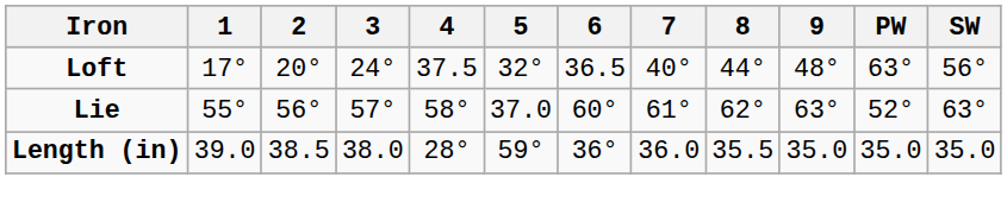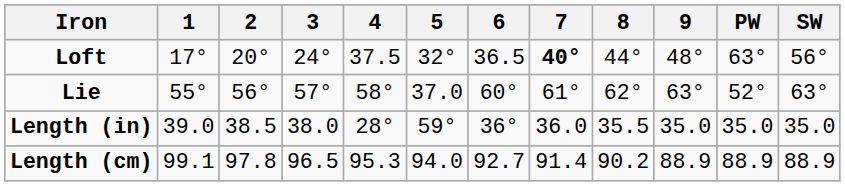Loft | 7: normal -> bold
+ row: Length (cm) | 99.1 | 97.8 | 96.5 | 95.3 | 94.0 | 92.7 | 91.4 | 90.2 | 88.9 | 88.9 | 88.9
